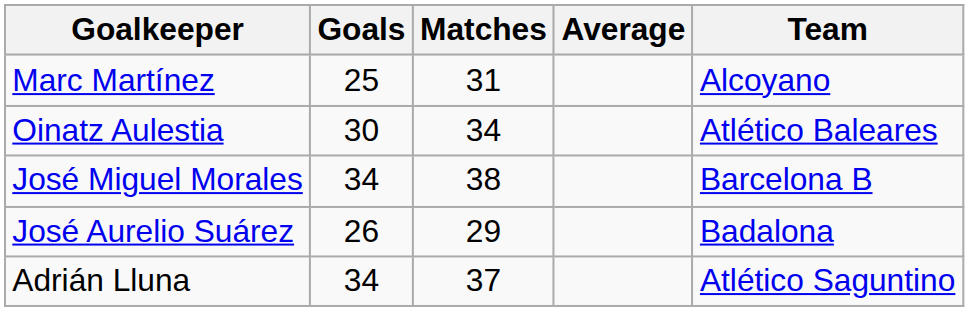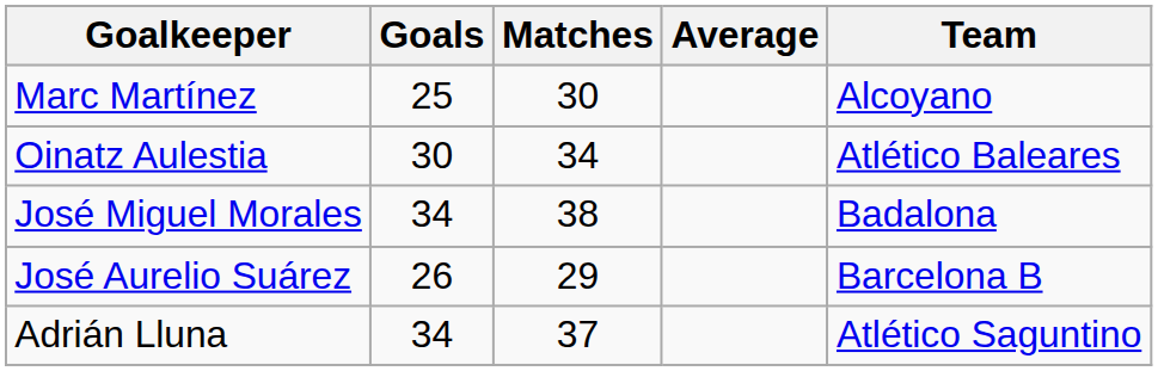Marc Martínez | Matches: 31 -> 30
José Miguel Morales | Team: Barcelona B -> Badalona
José Aurelio Suárez | Team: Badalona -> Barcelona B
